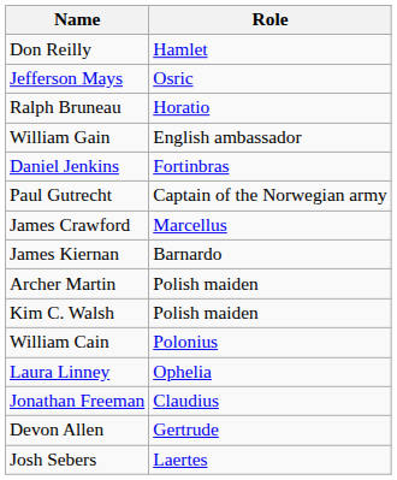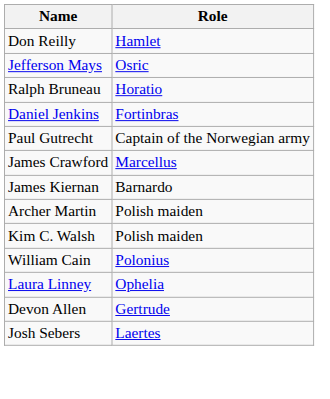- row: William Gain | English ambassador
- row: Jonathan Freeman | Claudius
